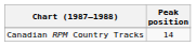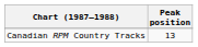Canadian RPM Country Tracks | Peak position: 14 -> 13
